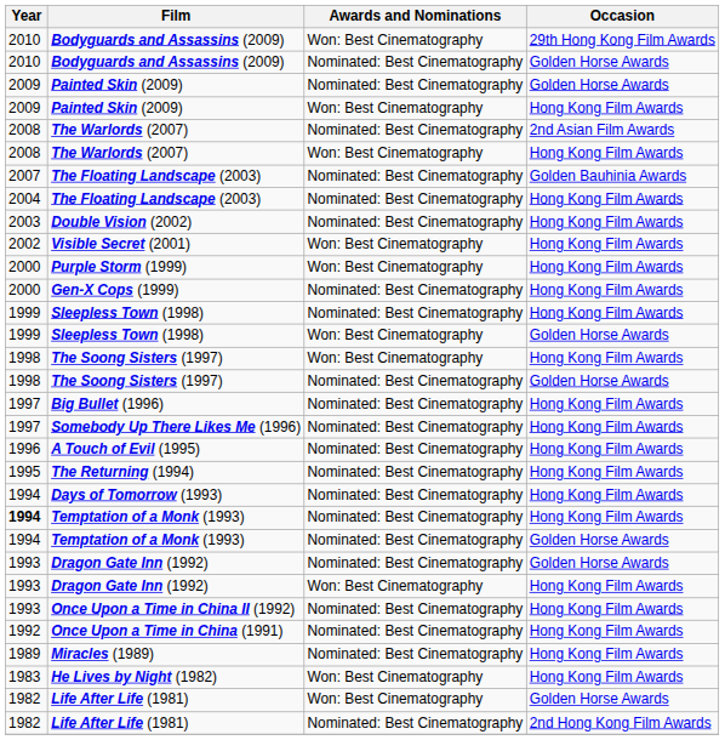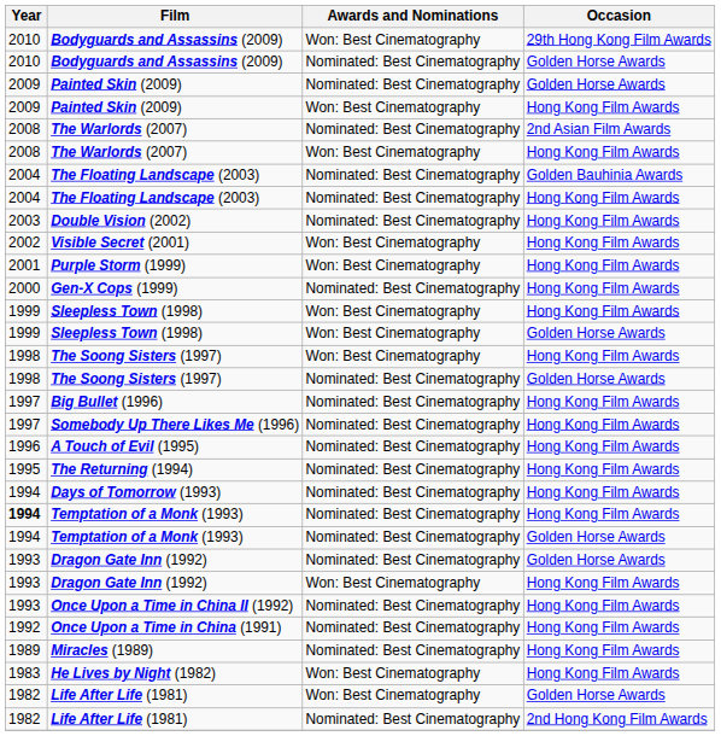The Floating Landscape (2003) / Golden Bauhinia Awards | Year: 2007 -> 2004
Purple Storm (1999) | Year: 2000 -> 2001
Sleepless Town (1998) / Hong Kong Film Awards | Awards and Nominations: Nominated: Best Cinematography -> Won: Best Cinematography
